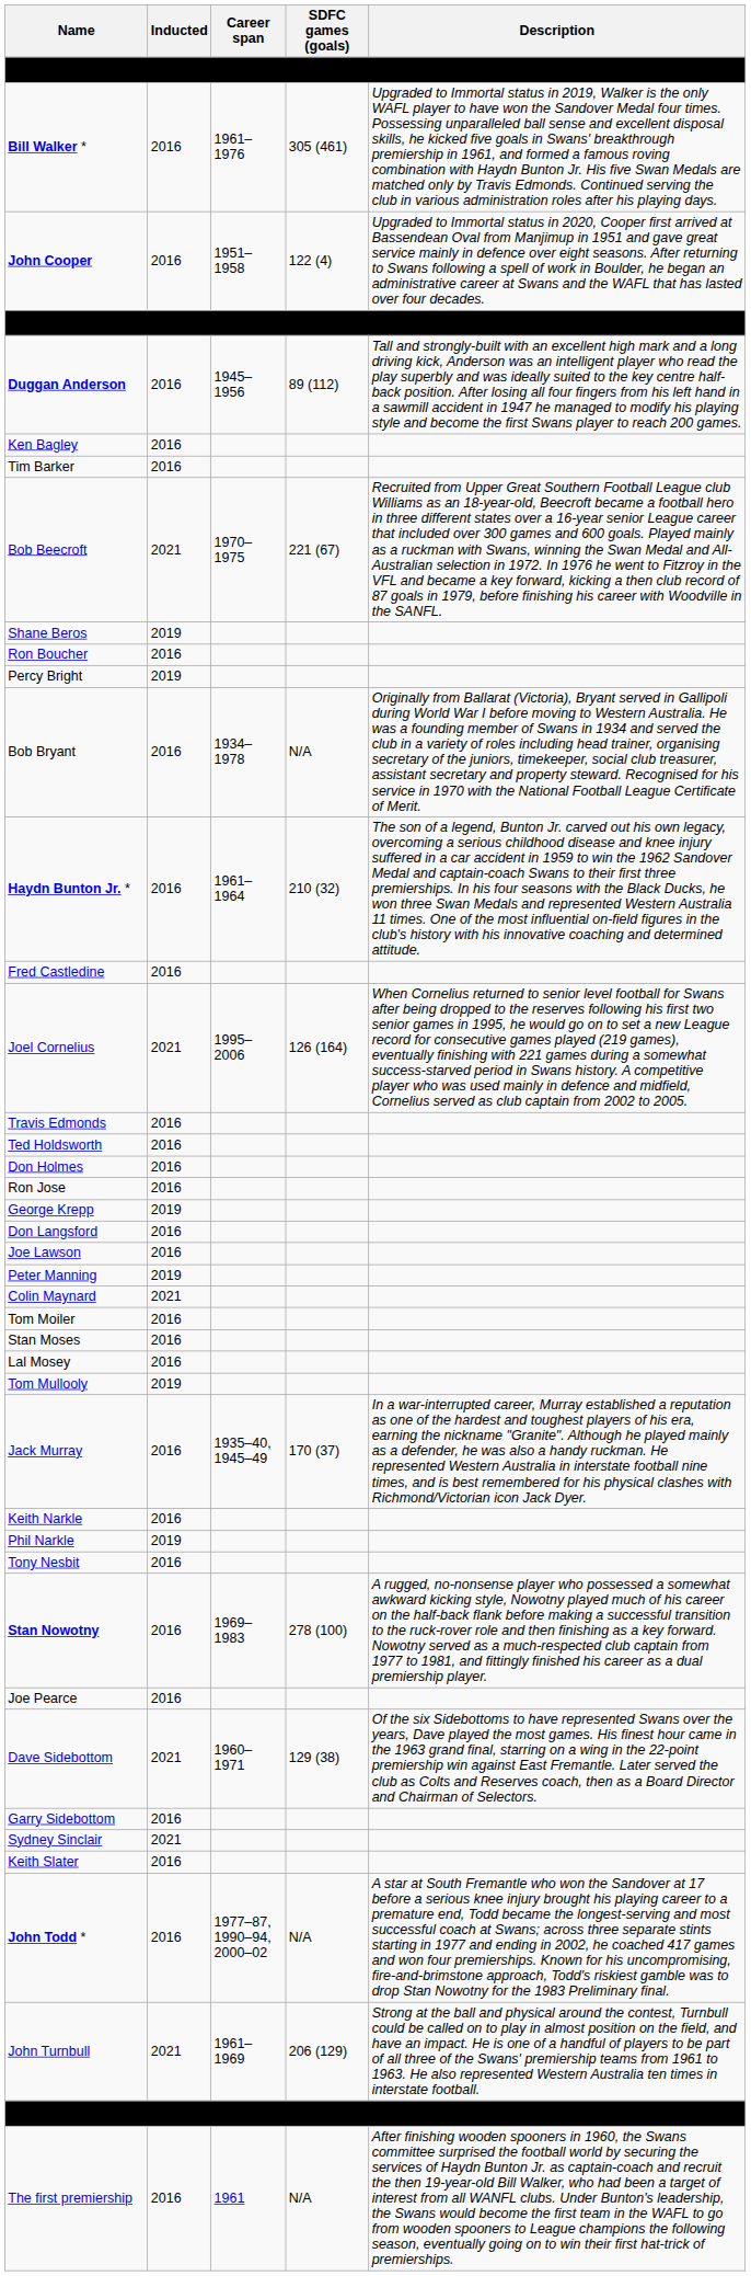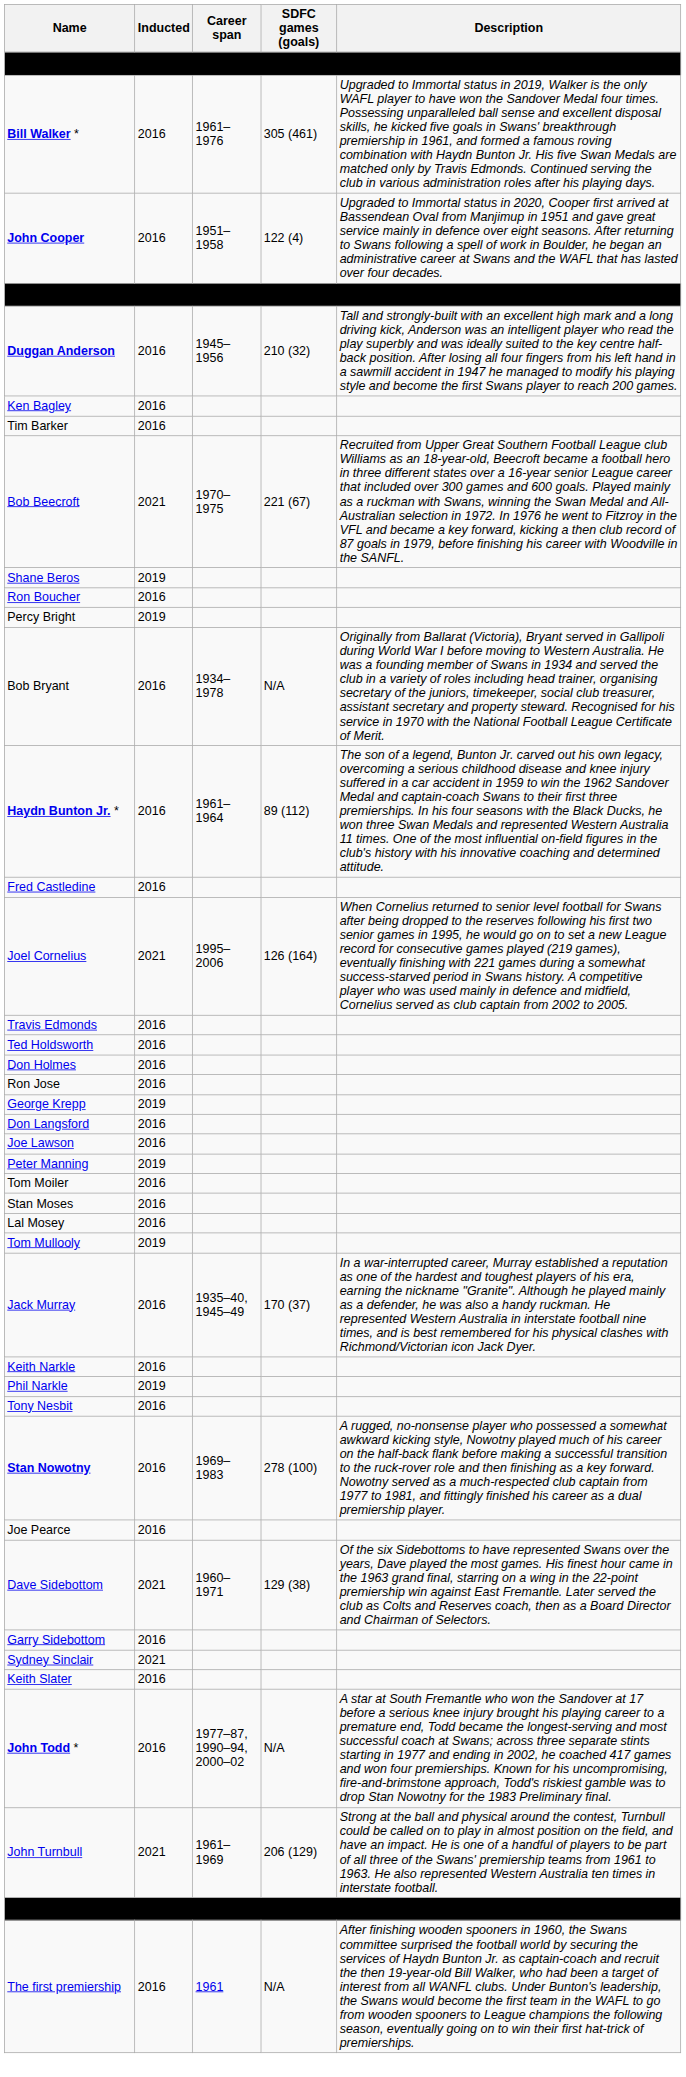Duggan Anderson | SDFC games (goals): 89 (112) -> 210 (32)
Haydn Bunton Jr. * | SDFC games (goals): 210 (32) -> 89 (112)
- row: Colin Maynard | 2021
